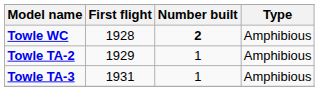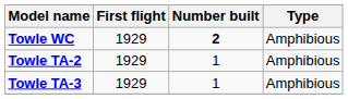Towle WC | First flight: 1928 -> 1929
Towle TA-3 | First flight: 1931 -> 1929
